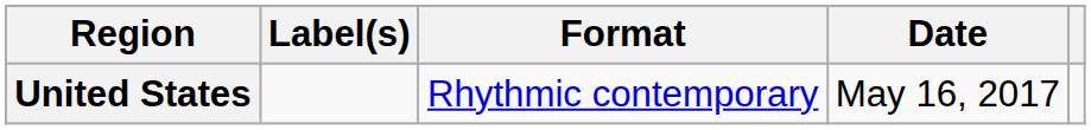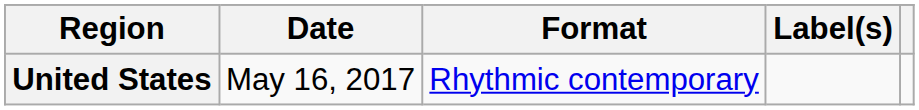columns swapped: Date <-> Label(s)
